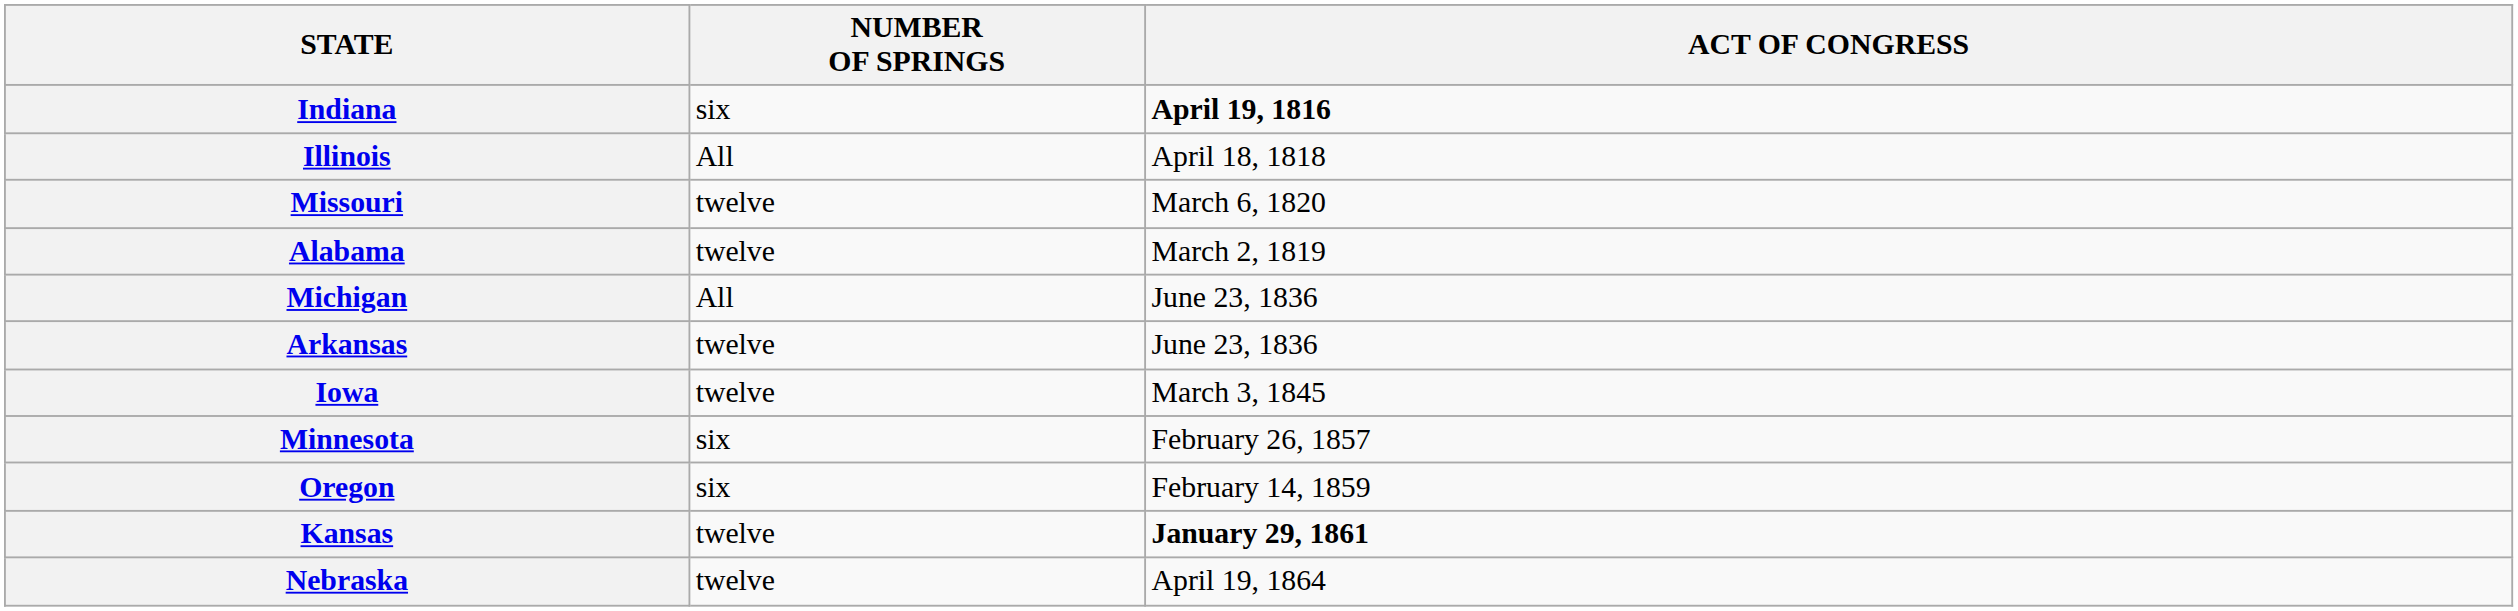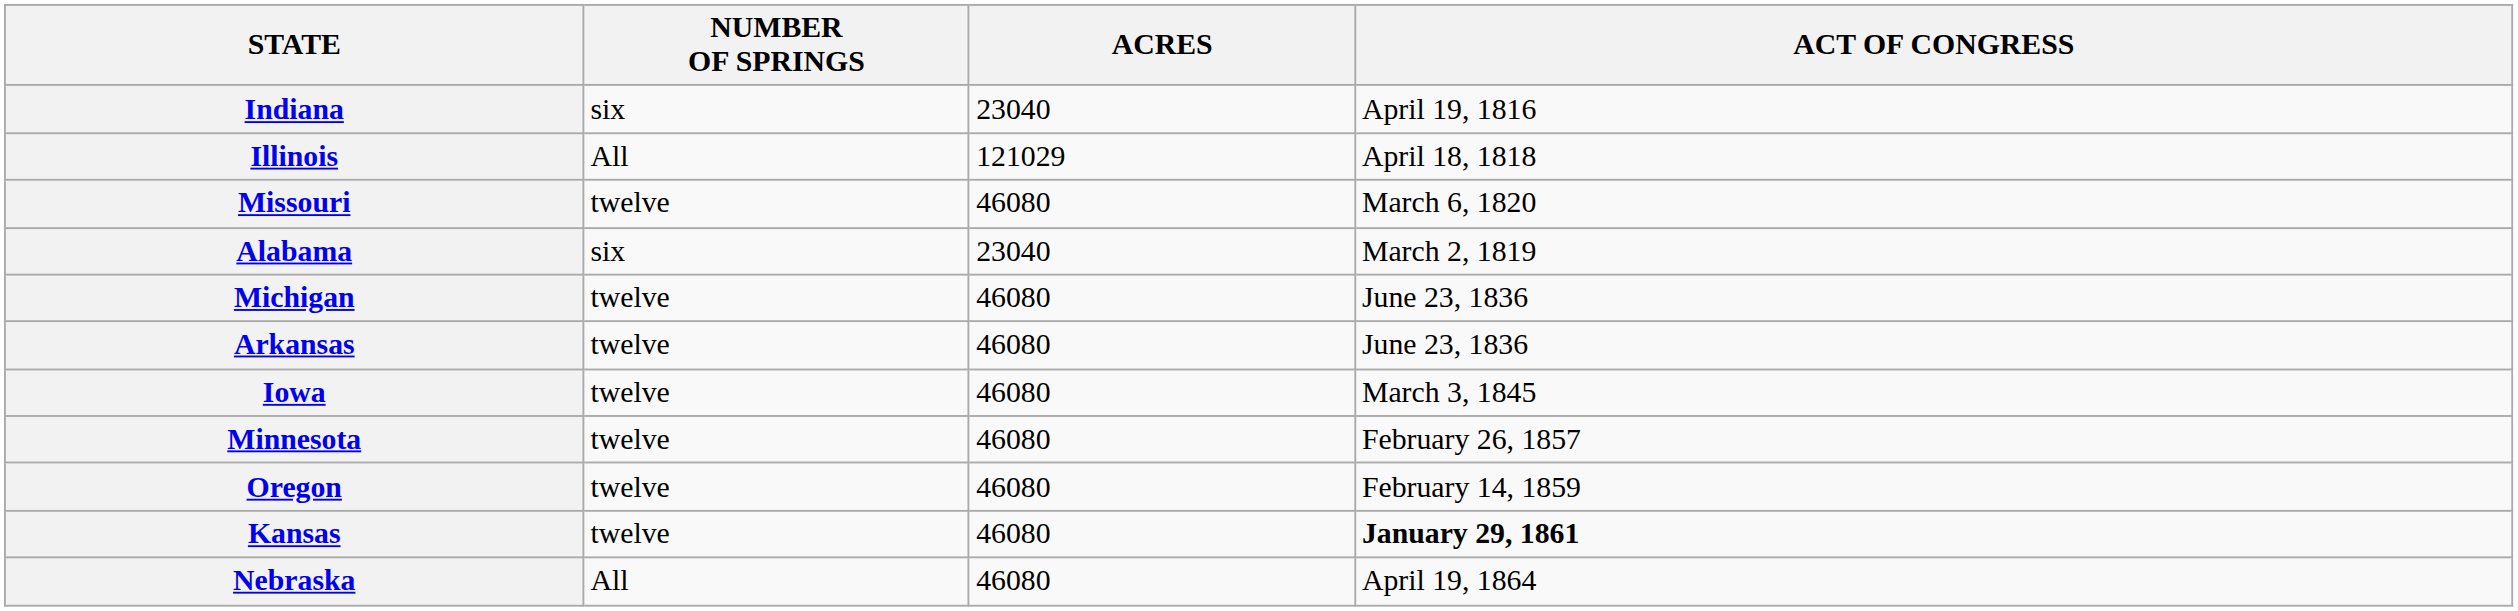+ column: ACRES | 23040 | 121029 | 46080 | 23040 | 46080 | 46080 | 46080 | 46080 | 46080 | 46080 | 46080
Indiana | ACT OF CONGRESS: bold -> normal
Alabama | NUMBER OF SPRINGS: twelve -> six
Michigan | NUMBER OF SPRINGS: All -> twelve
Minnesota | NUMBER OF SPRINGS: six -> twelve
Oregon | NUMBER OF SPRINGS: six -> twelve
Nebraska | NUMBER OF SPRINGS: twelve -> All
